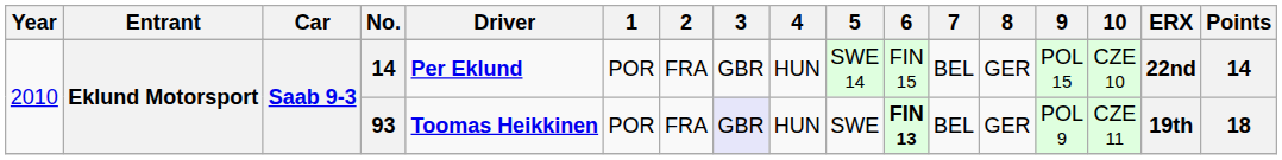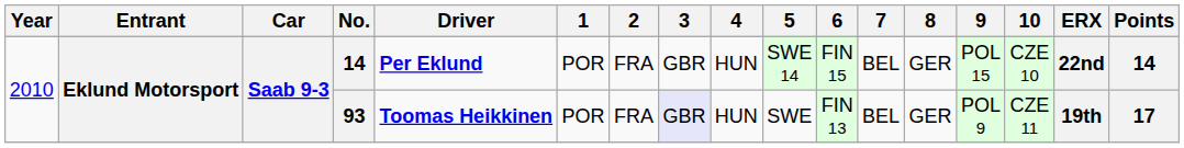93 | 6: bold -> normal
93 | Points: 18 -> 17
